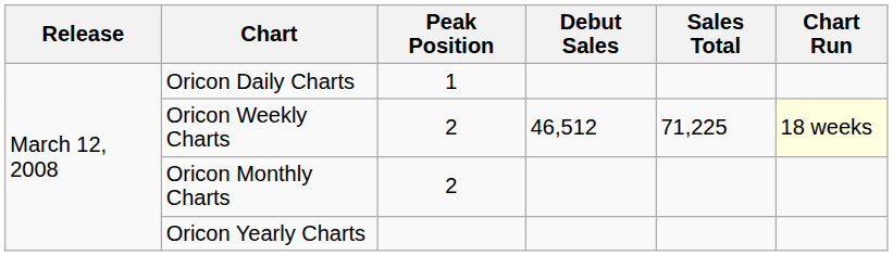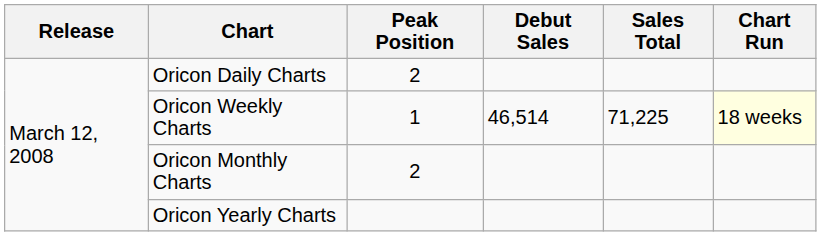Oricon Daily Charts | Peak Position: 1 -> 2
Oricon Weekly Charts | Peak Position: 2 -> 1
Oricon Weekly Charts | Debut Sales: 46,512 -> 46,514
